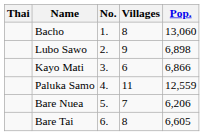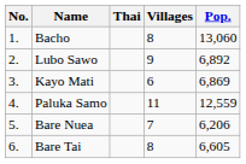columns swapped: No. <-> Thai
Lubo Sawo | Pop.: 6,898 -> 6,892
Kayo Mati | Pop.: 6,866 -> 6,869
